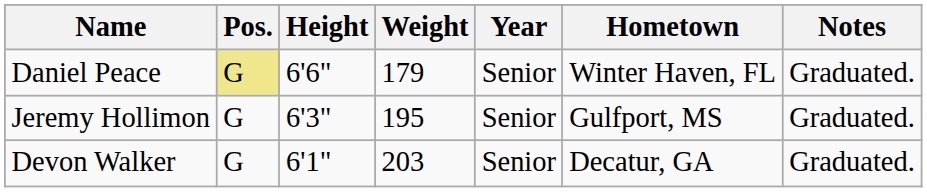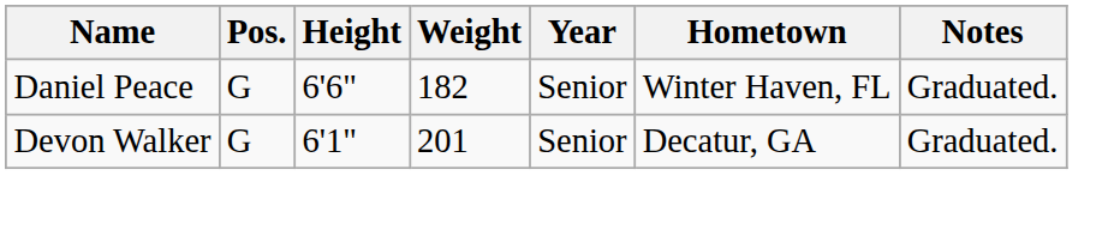Daniel Peace | Pos.: khaki background -> no background
Daniel Peace | Weight: 179 -> 182
- row: Jeremy Hollimon | G | 6'3" | 195 | Senior | Gulfport, MS | Graduated.
Devon Walker | Weight: 203 -> 201
